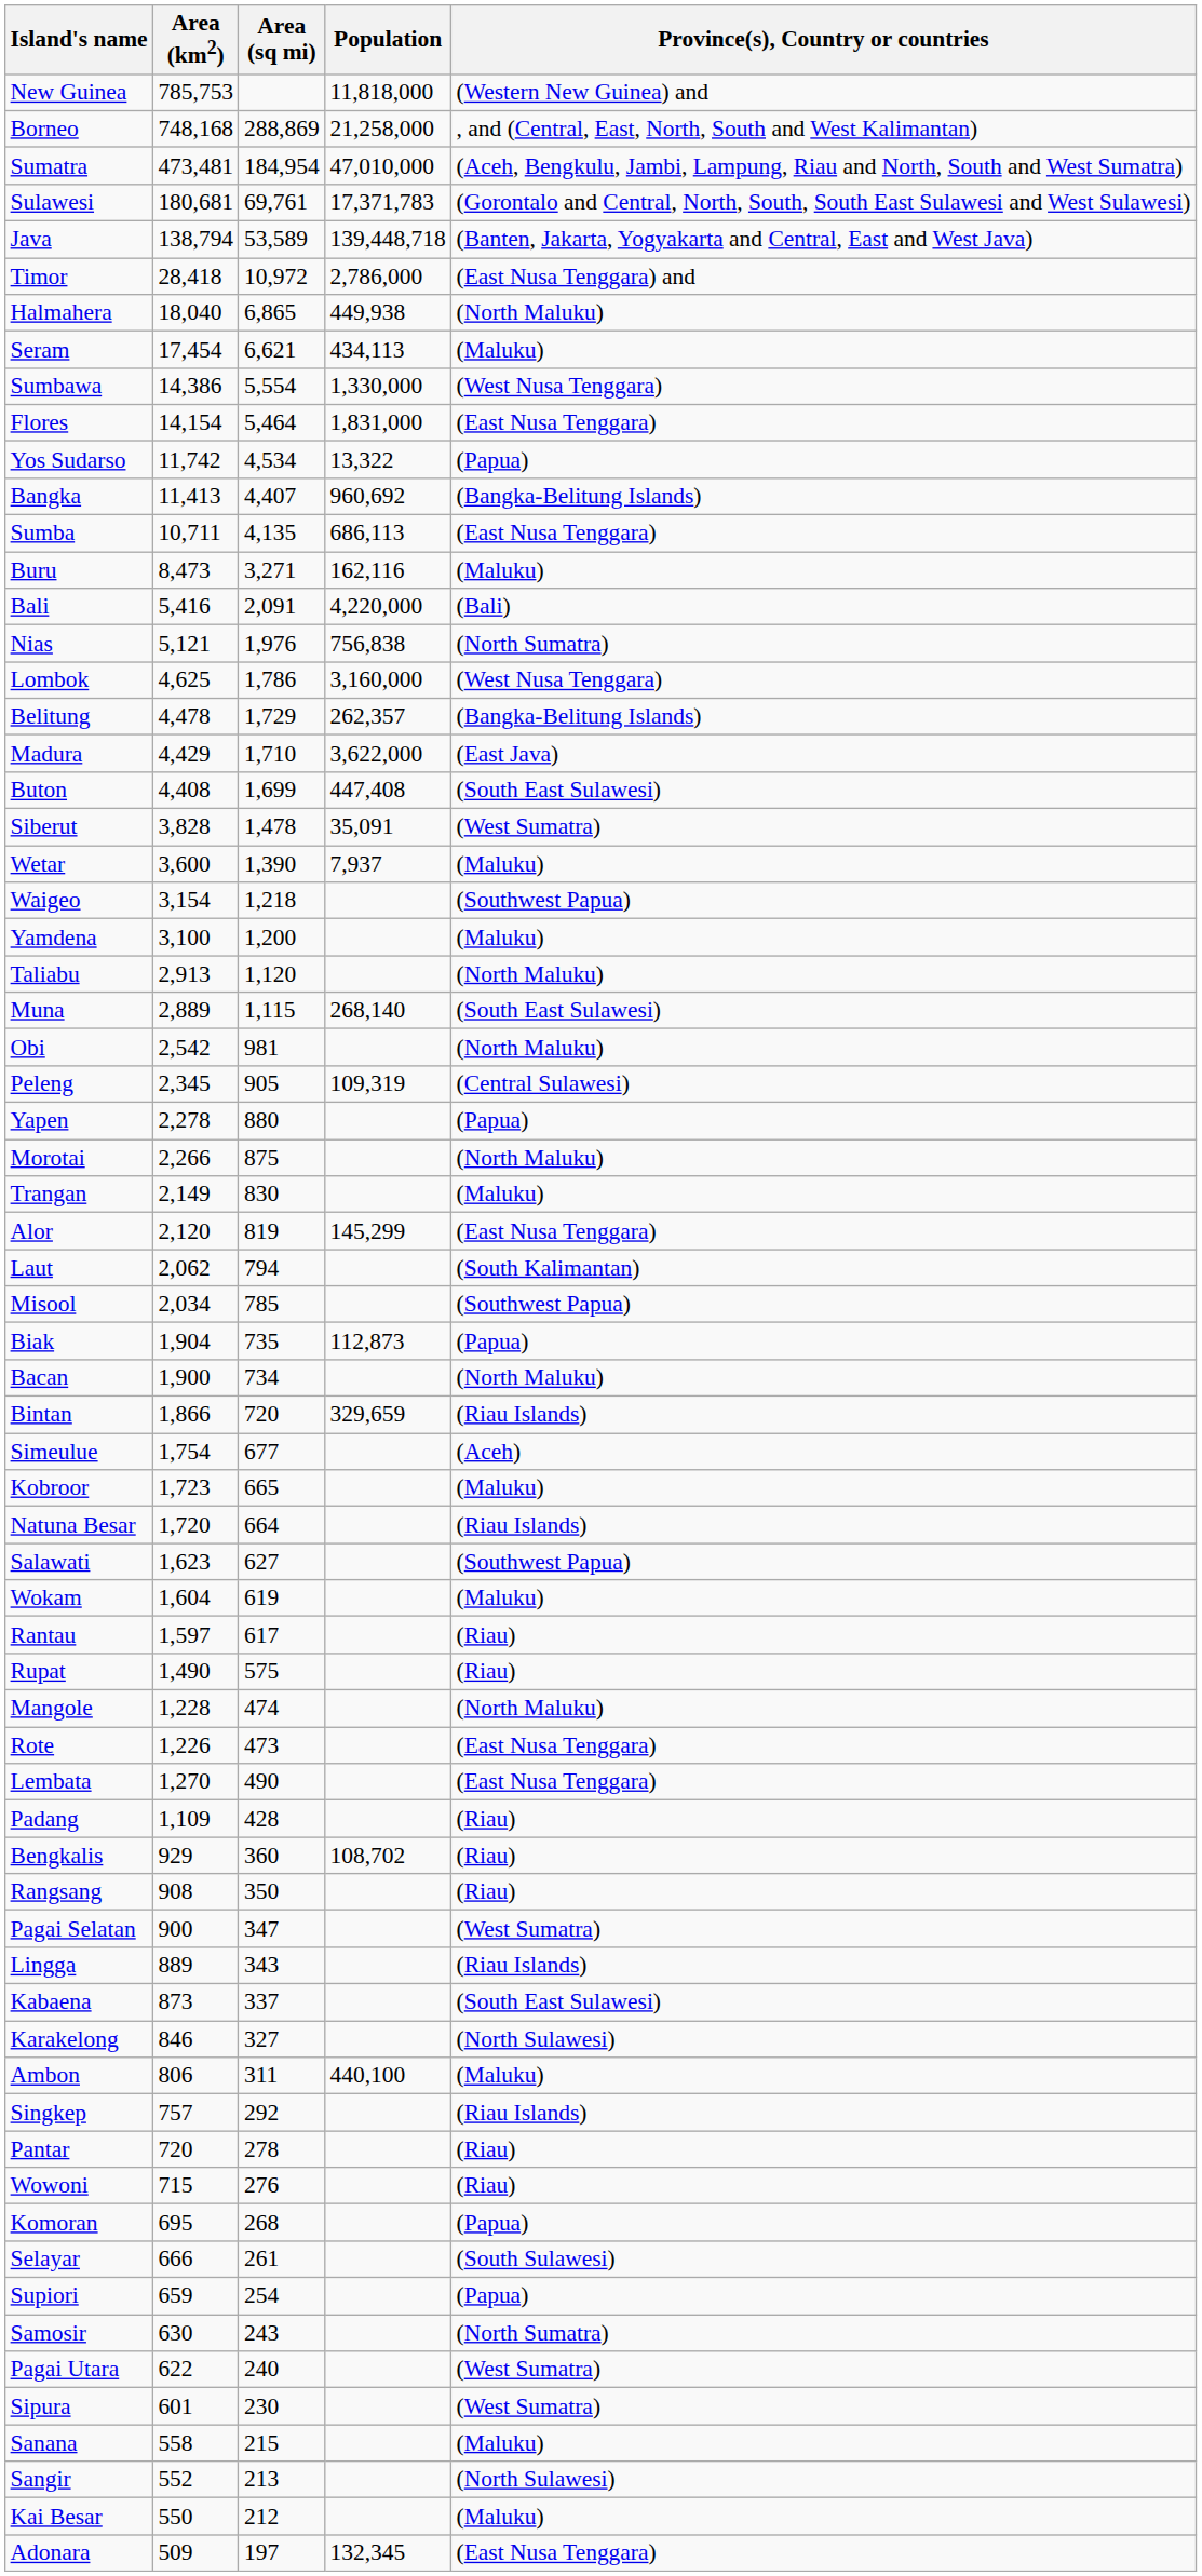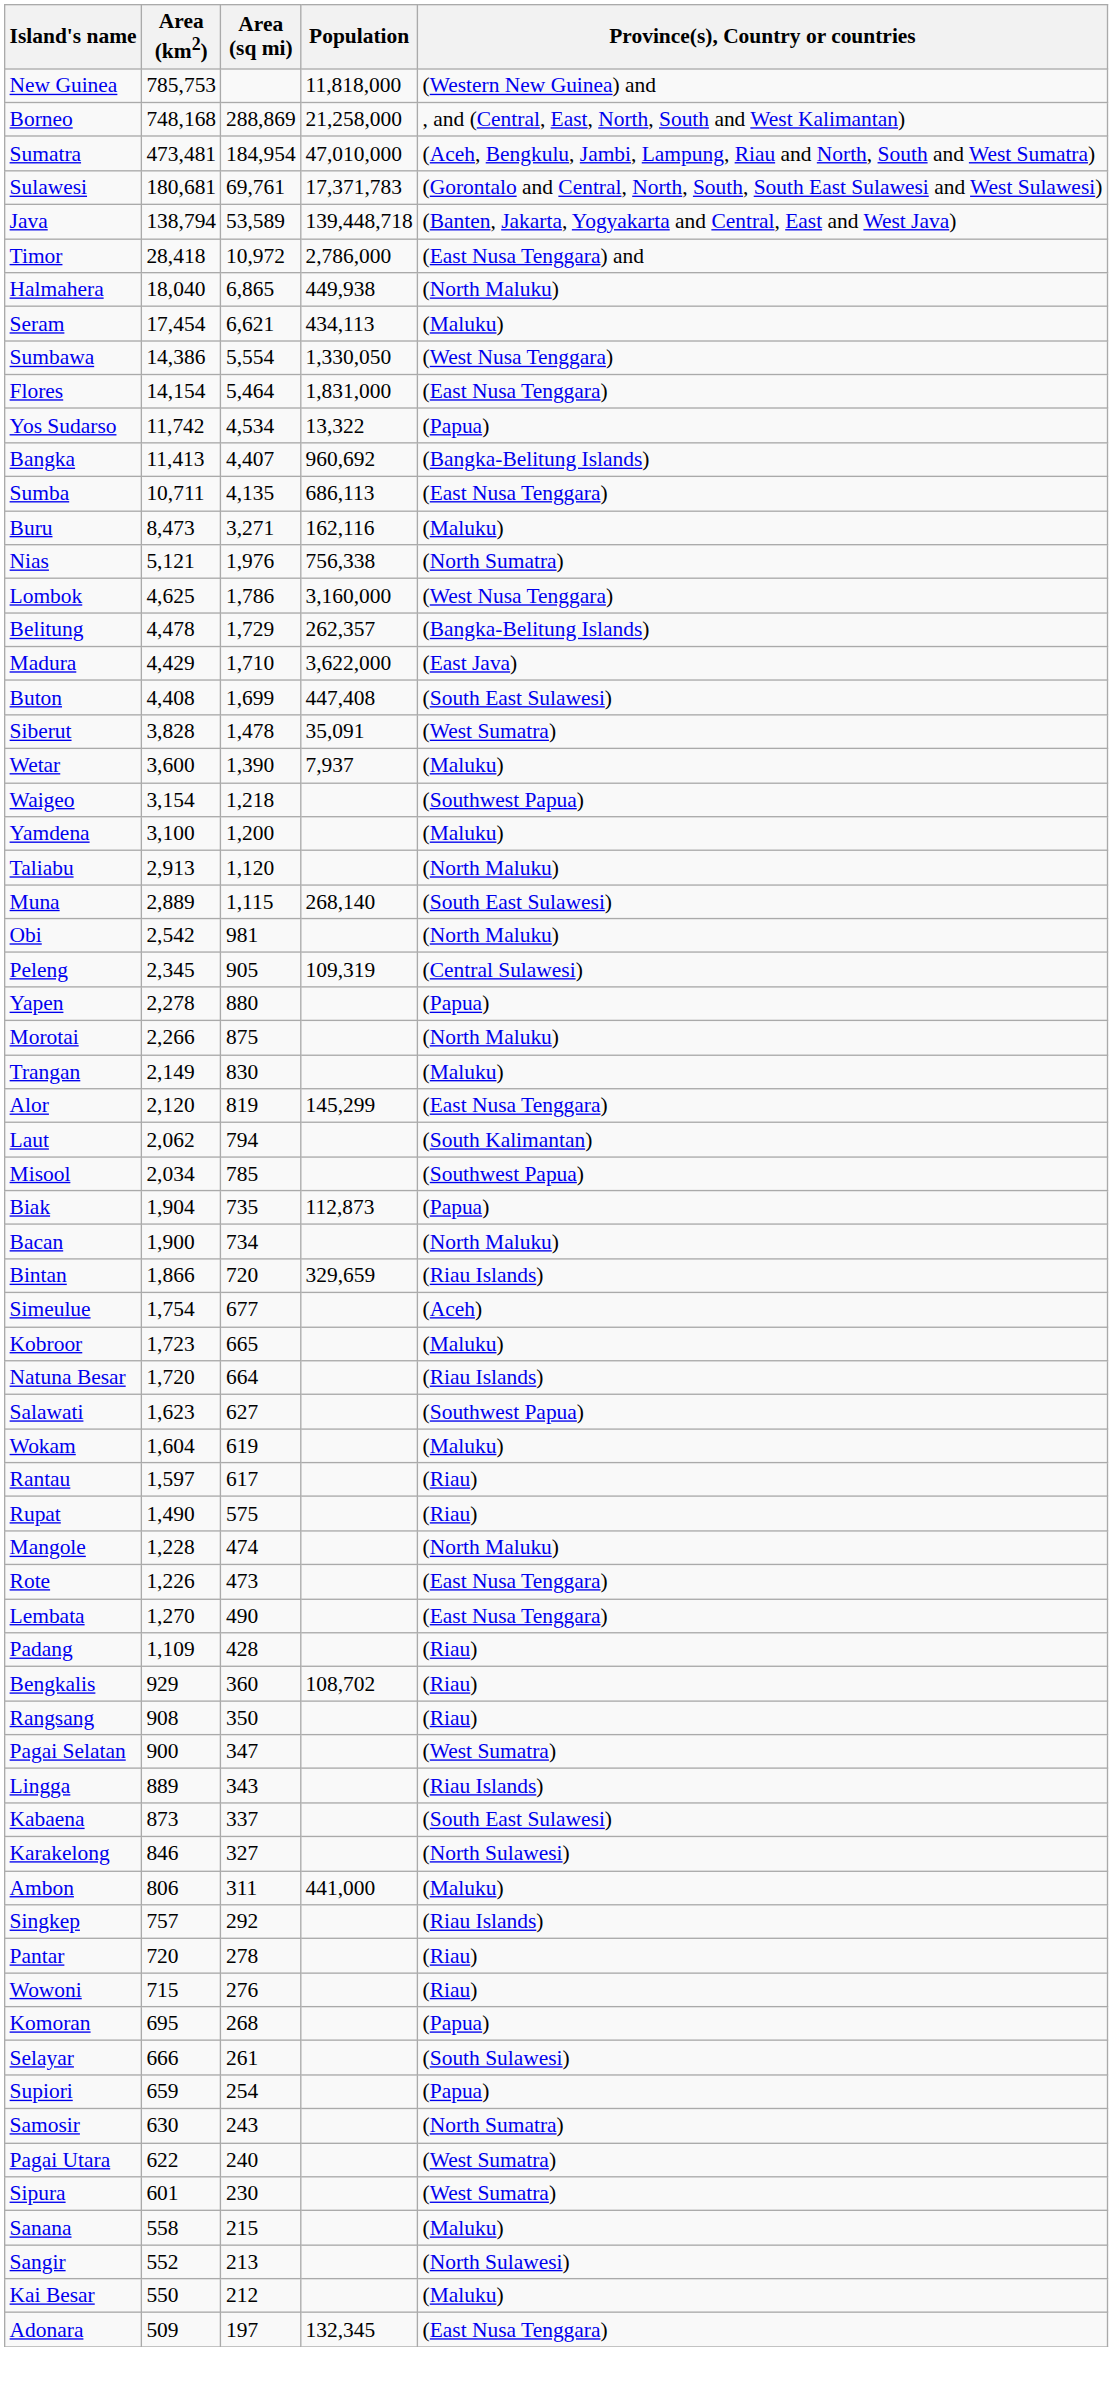Sumbawa | Population: 1,330,000 -> 1,330,050
- row: Bali | 5,416 | 2,091 | 4,220,000 | (Bali)
Nias | Population: 756,838 -> 756,338
Ambon | Population: 440,100 -> 441,000
